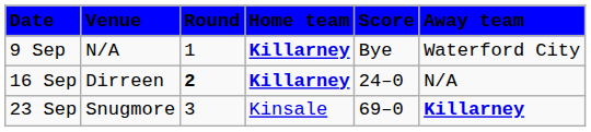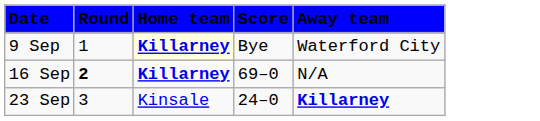- column: Venue | N/A | Dirreen | Snugmore
9 Sep | Home team: no background -> lightyellow background
16 Sep | Score: 24–0 -> 69–0
23 Sep | Score: 69–0 -> 24–0
